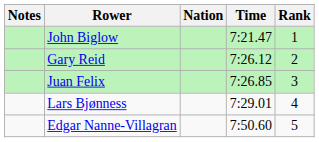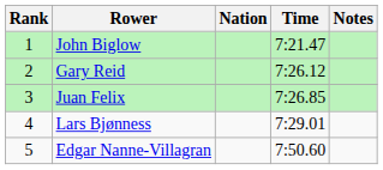columns swapped: Rank <-> Notes
